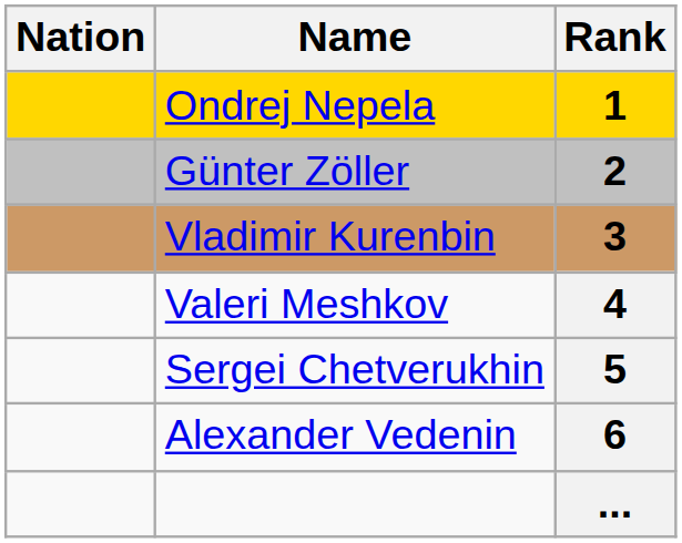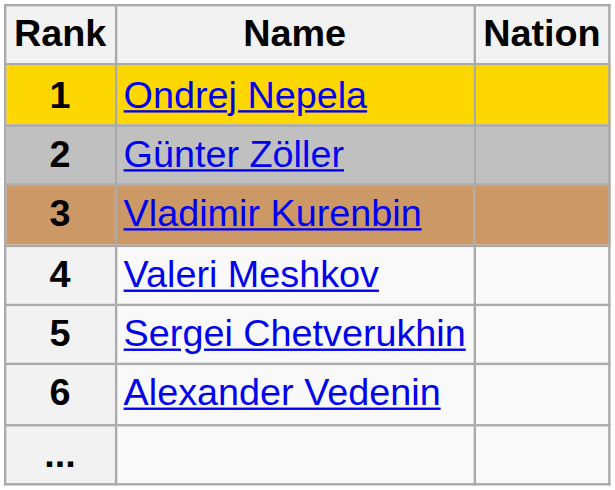columns swapped: Rank <-> Nation
